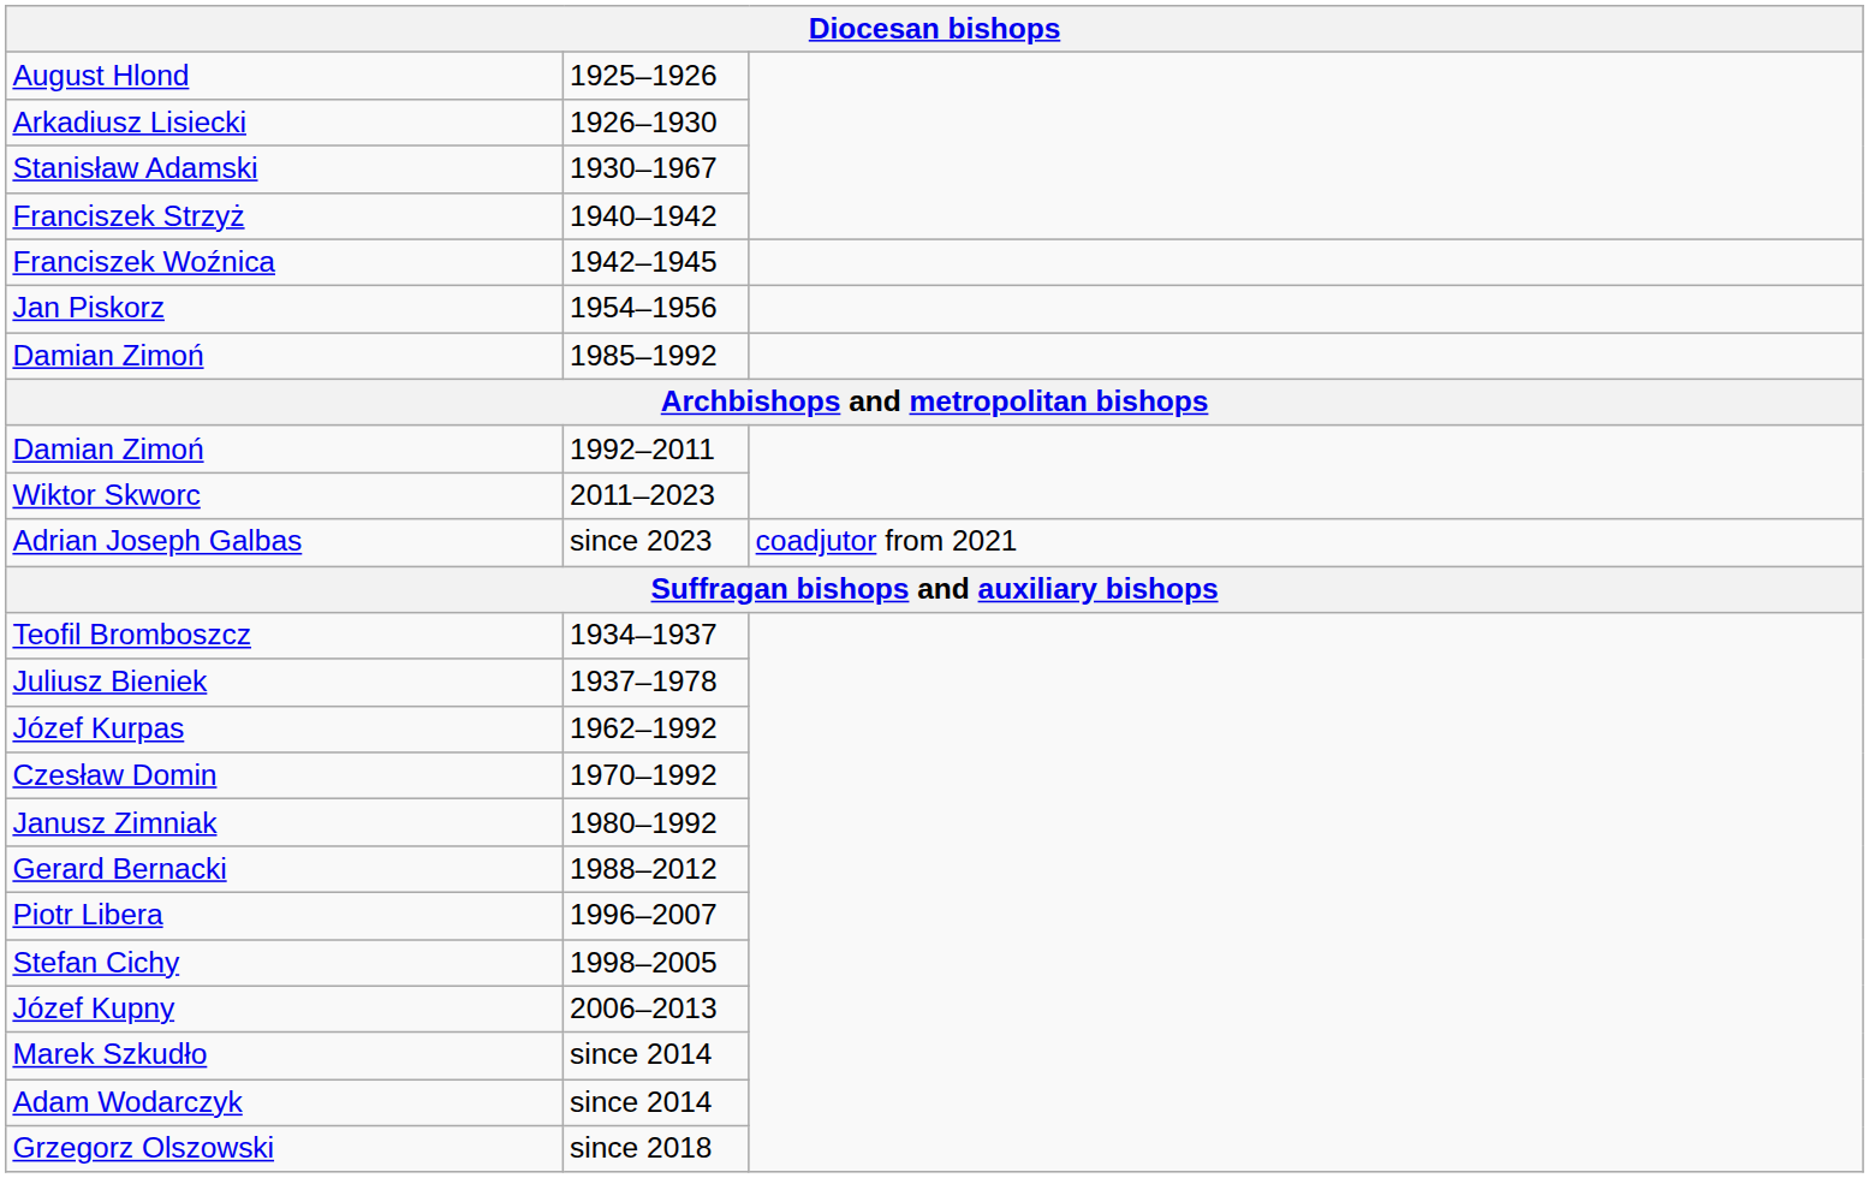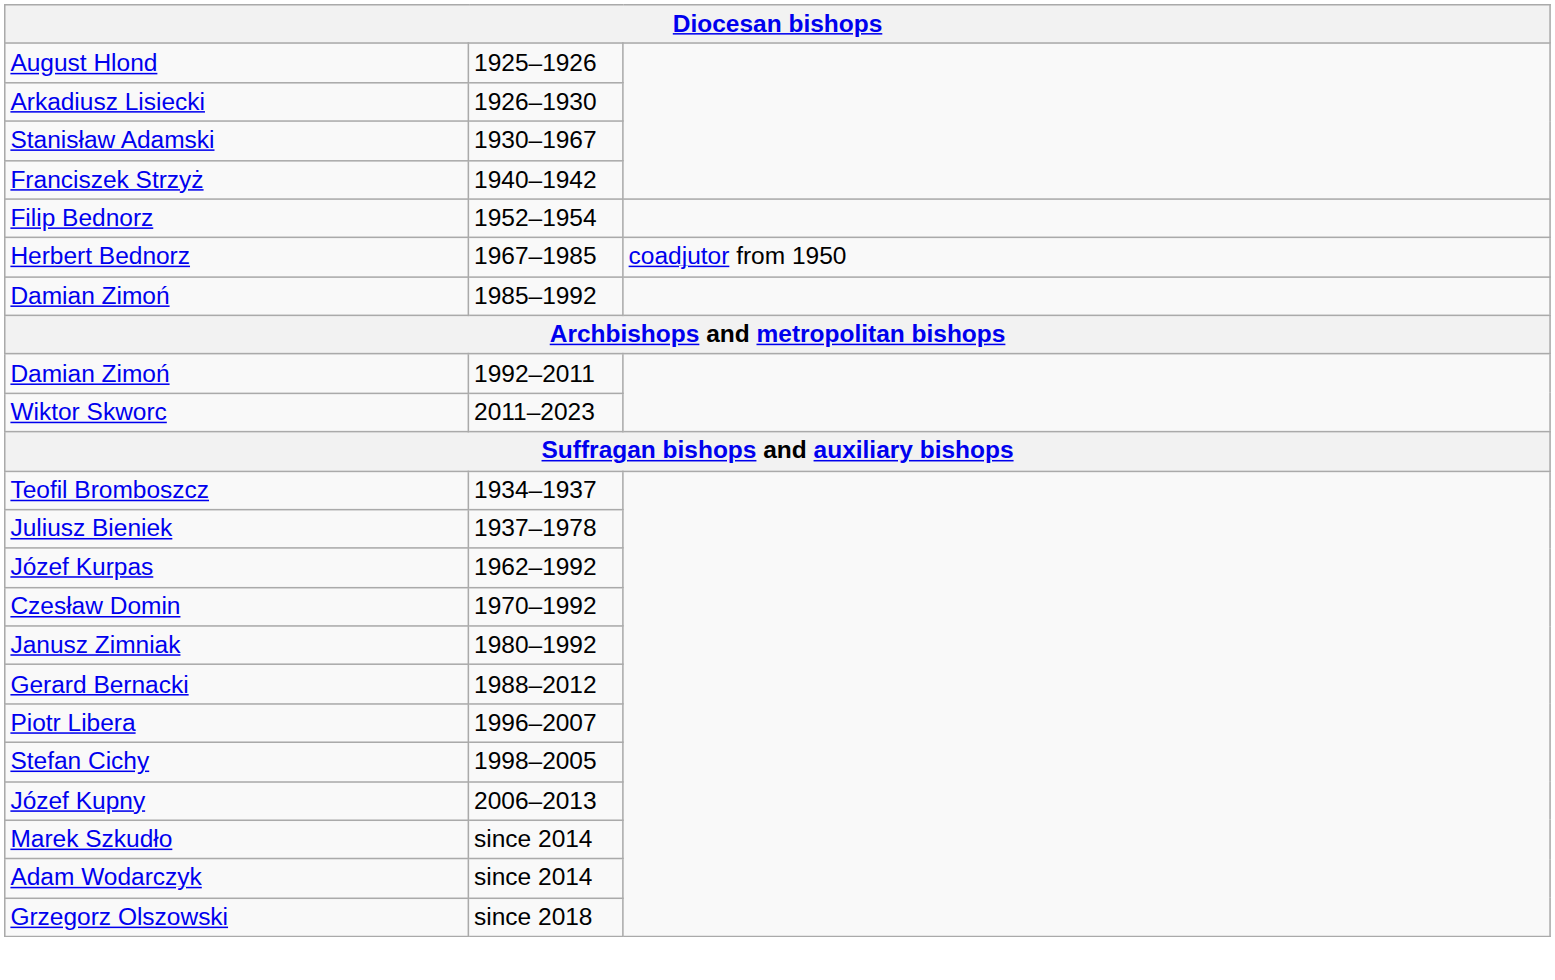- row: Franciszek Woźnica | 1942–1945
+ row: Filip Bednorz | 1952–1954
- row: Jan Piskorz | 1954–1956
+ row: Herbert Bednorz | 1967–1985 | coadjutor from 1950
- row: Adrian Joseph Galbas | since 2023 | coadjutor from 2021
